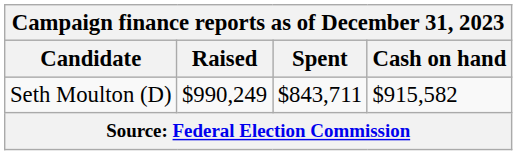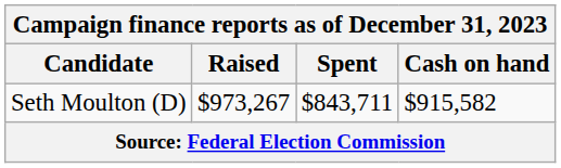Seth Moulton (D) | Raised: $990,249 -> $973,267
